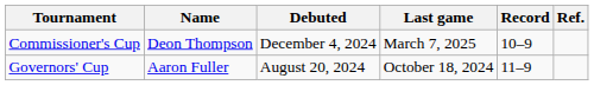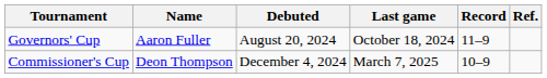rows swapped: Governors' Cup <-> Commissioner's Cup
